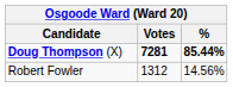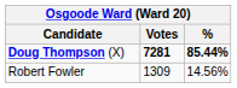Robert Fowler | Votes: 1312 -> 1309
